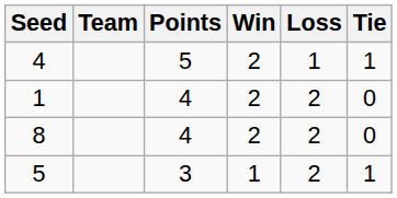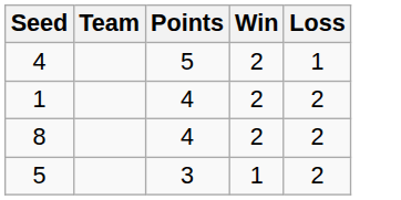- column: Tie | 1 | 0 | 0 | 1
